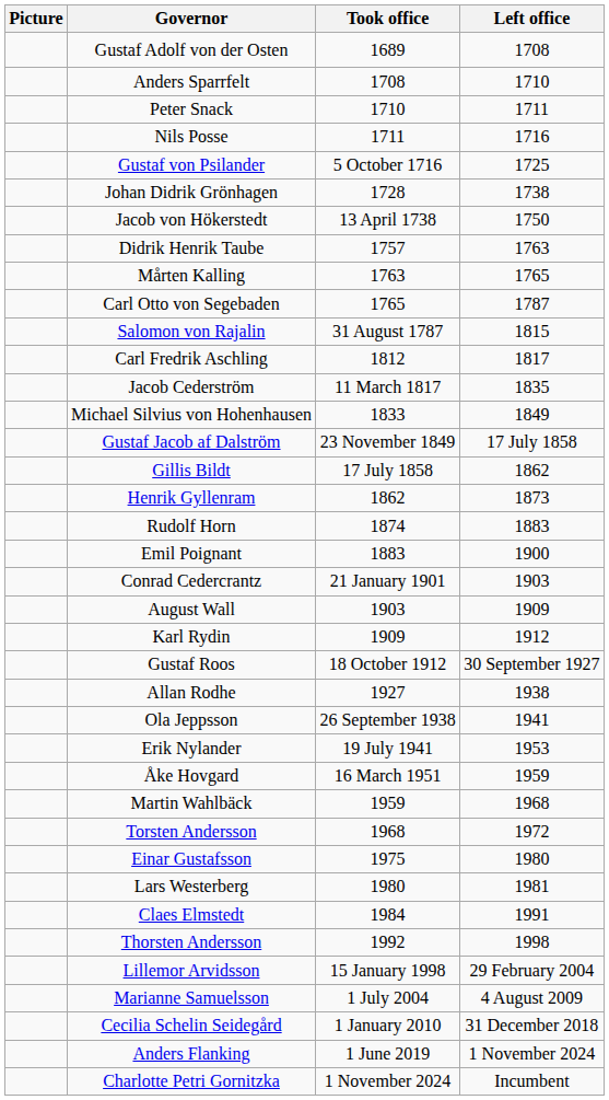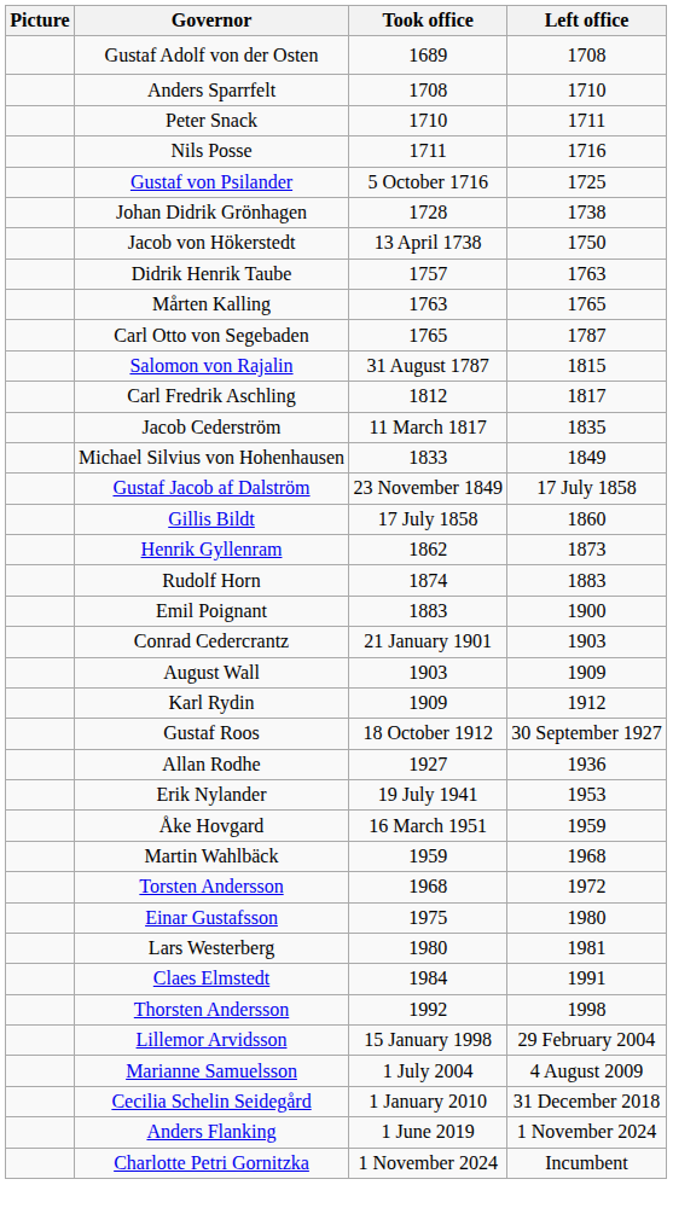Gillis Bildt | Left office: 1862 -> 1860
Allan Rodhe | Left office: 1938 -> 1936
- row: Ola Jeppsson | 26 September 1938 | 1941
